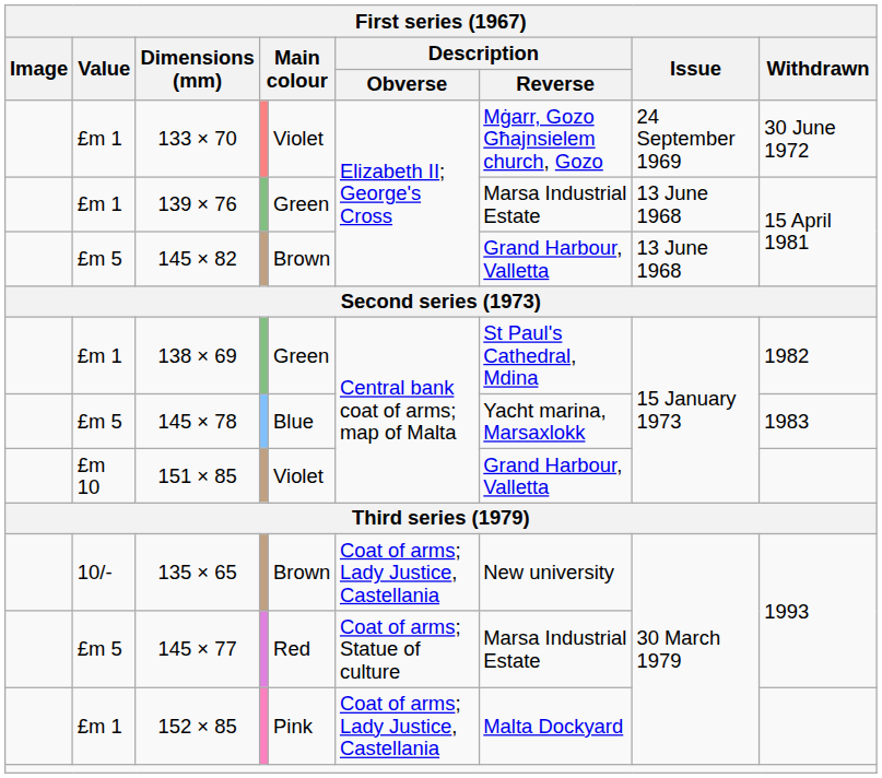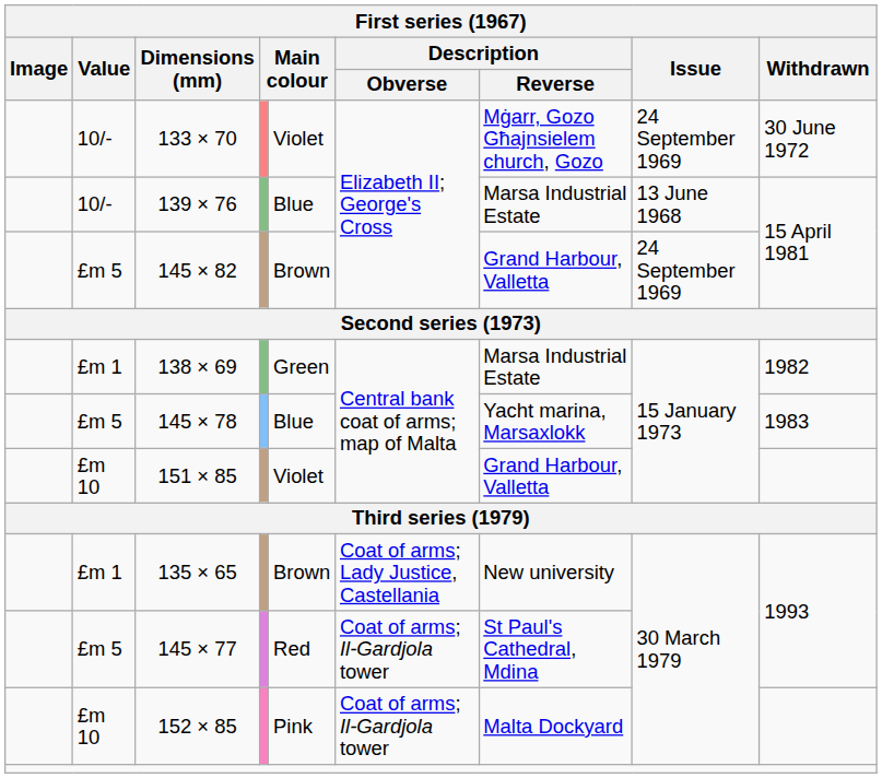133 × 70 | Value: £m 1 -> 10/-
139 × 76 | Value: £m 1 -> 10/-
139 × 76 | column 5: Green -> Blue
145 × 82 | Issue: 13 June 1968 -> 24 September 1969
138 × 69 | Description / Reverse: St Paul's Cathedral, Mdina -> Marsa Industrial Estate
135 × 65 | Value: 10/- -> £m 1
145 × 77 | Description / Obverse: Coat of arms; Statue of culture -> Coat of arms; Il-Gardjola tower
145 × 77 | Description / Reverse: Marsa Industrial Estate -> St Paul's Cathedral, Mdina
152 × 85 | Value: £m 1 -> £m 10
152 × 85 | Description / Obverse: Coat of arms; Lady Justice, Castellania -> Coat of arms; Il-Gardjola tower
